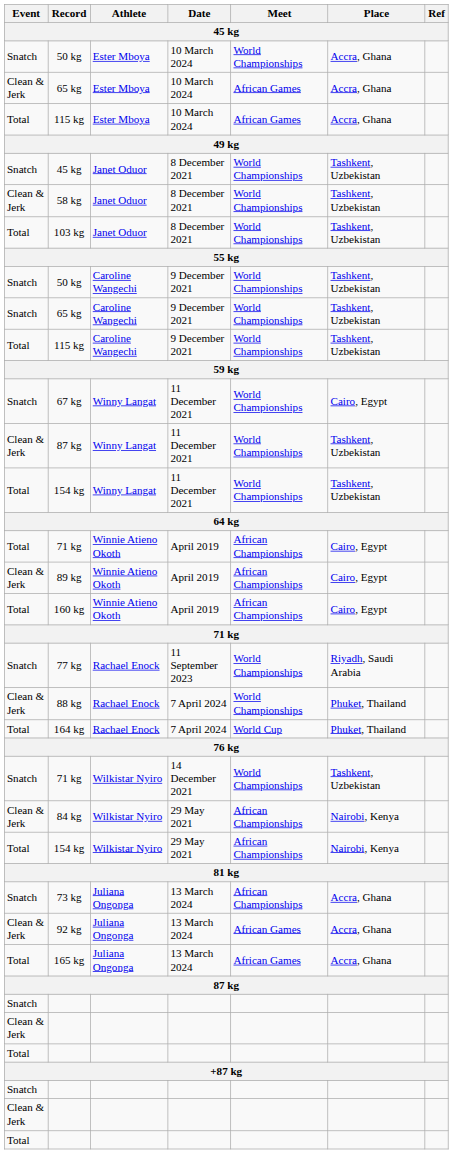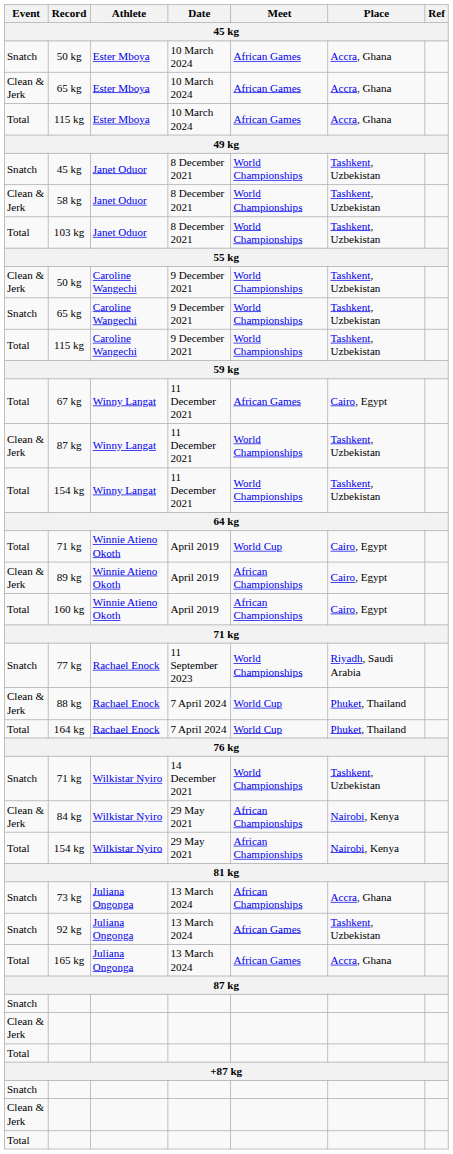50 kg / 10 March 2024 | Meet: World Championships -> African Games
50 kg / 9 December 2021 | Event: Snatch -> Clean & Jerk
67 kg | Event: Snatch -> Total
67 kg | Meet: World Championships -> African Games
71 kg / April 2019 | Meet: African Championships -> World Cup
88 kg | Meet: World Championships -> World Cup
92 kg | Event: Clean & Jerk -> Snatch
92 kg | Place: Accra, Ghana -> Tashkent, Uzbekistan
